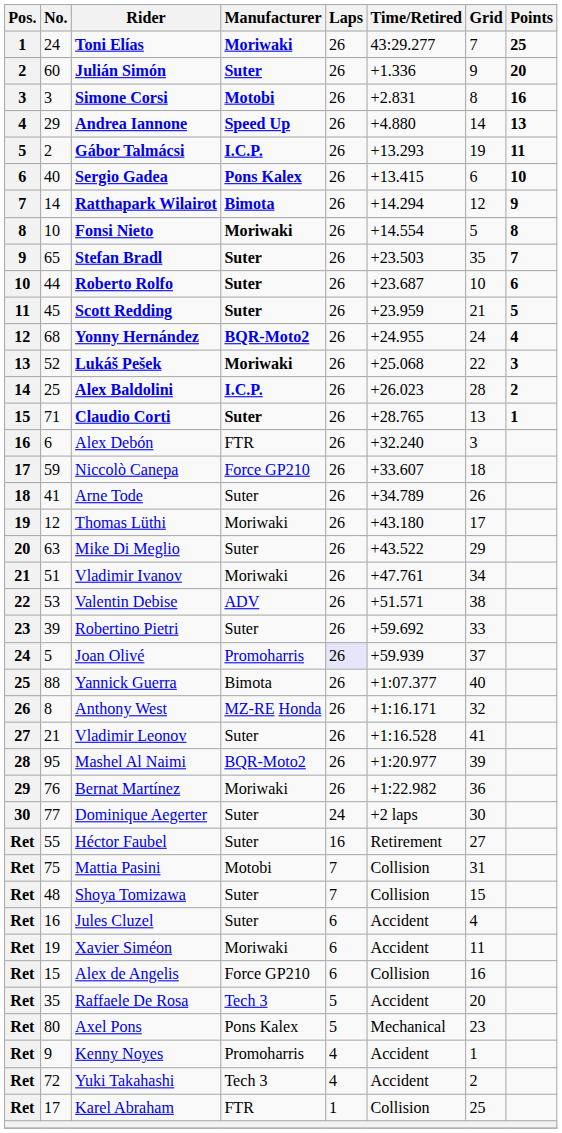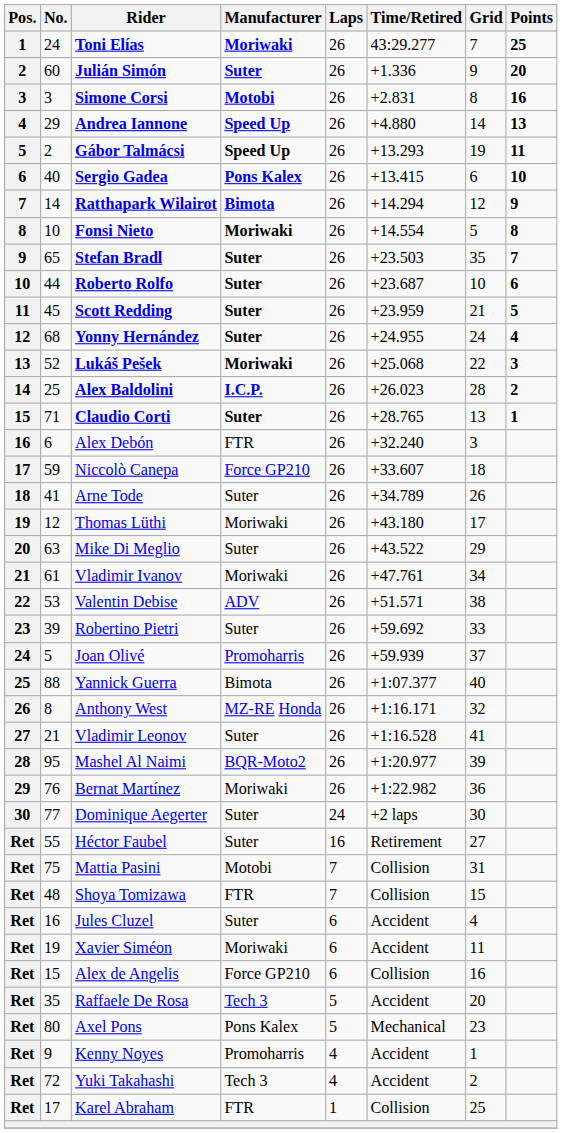Gábor Talmácsi | Manufacturer: I.C.P. -> Speed Up
Yonny Hernández | Manufacturer: BQR-Moto2 -> Suter
Vladimir Ivanov | No.: 51 -> 61
Joan Olivé | Laps: lavender background -> no background
Shoya Tomizawa | Manufacturer: Suter -> FTR
